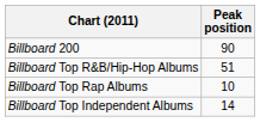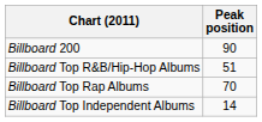Billboard Top Rap Albums | Peak position: 10 -> 70
